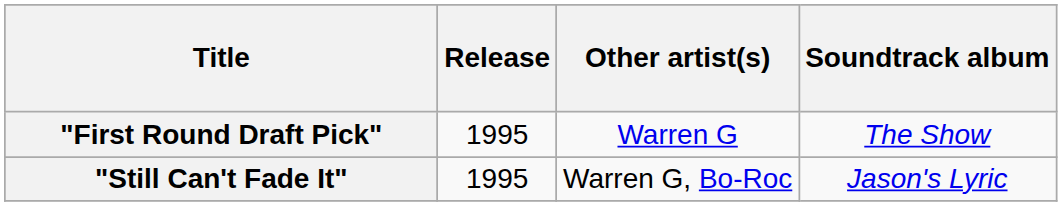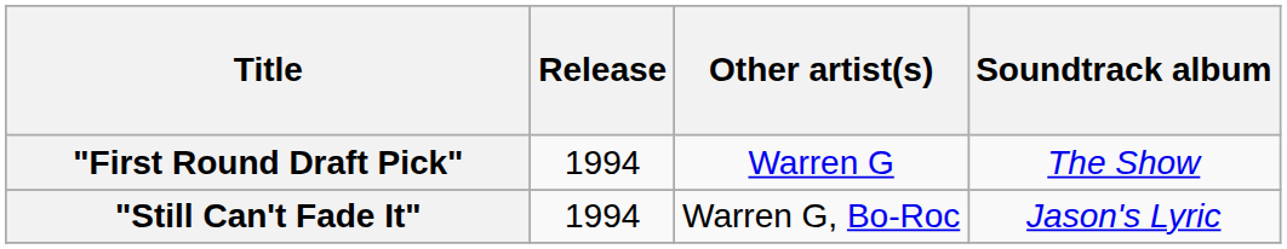"First Round Draft Pick" | Release: 1995 -> 1994
"Still Can't Fade It" | Release: 1995 -> 1994
